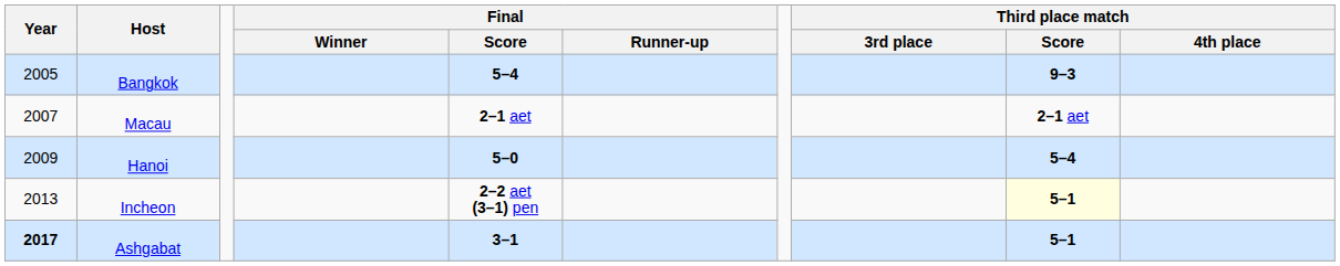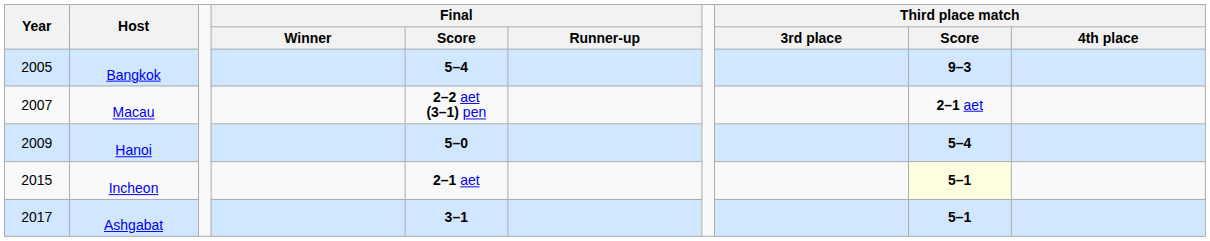Macau | Final / Score: 2–1 aet -> 2–2 aet (3–1) pen
Incheon | Year: 2013 -> 2015
Incheon | Final / Score: 2–2 aet (3–1) pen -> 2–1 aet
Ashgabat | Year: bold -> normal
